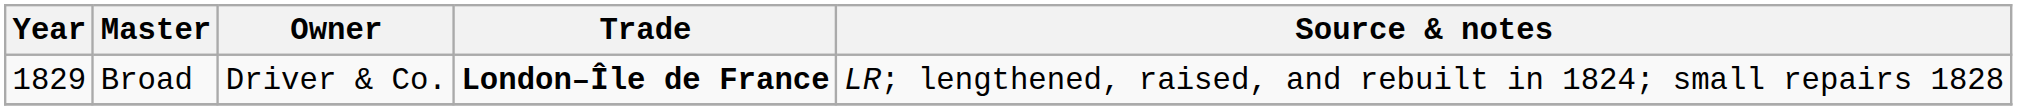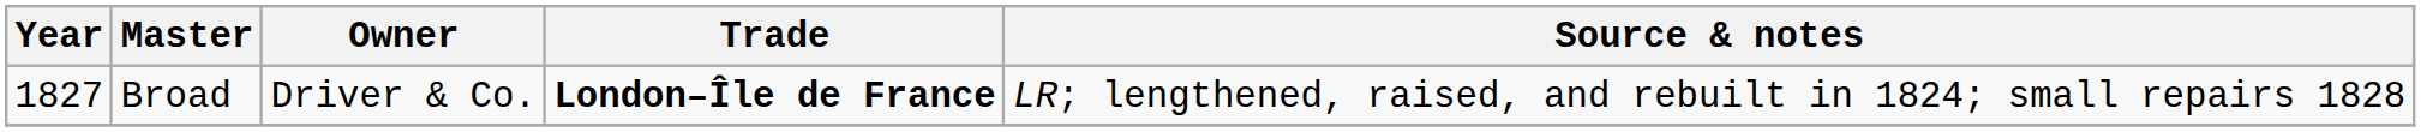Broad | Year: 1829 -> 1827
